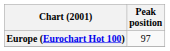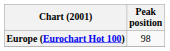Europe (Eurochart Hot 100) | Peak position: 97 -> 98
